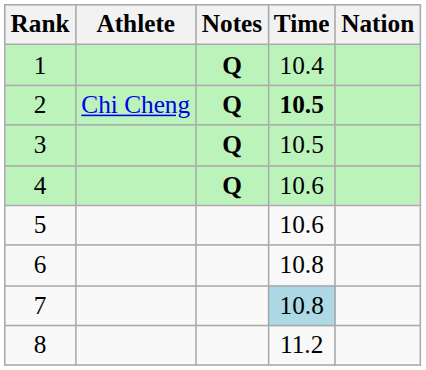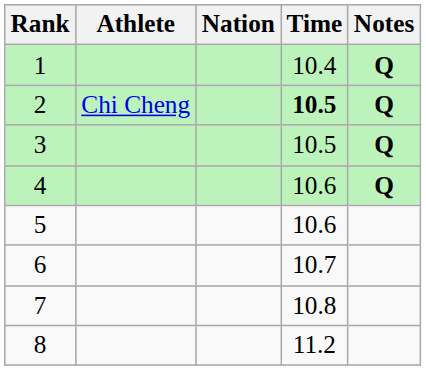columns swapped: Nation <-> Notes
6 | Time: 10.8 -> 10.7
7 | Time: lightblue background -> no background
